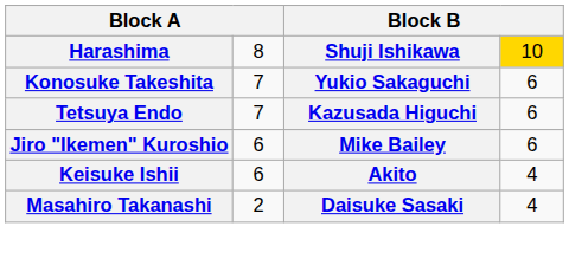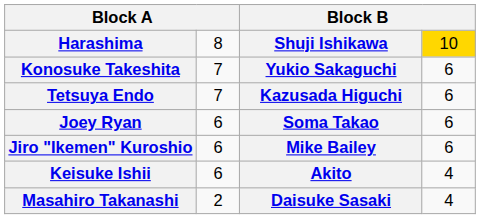+ row: Joey Ryan | 6 | Soma Takao | 6
